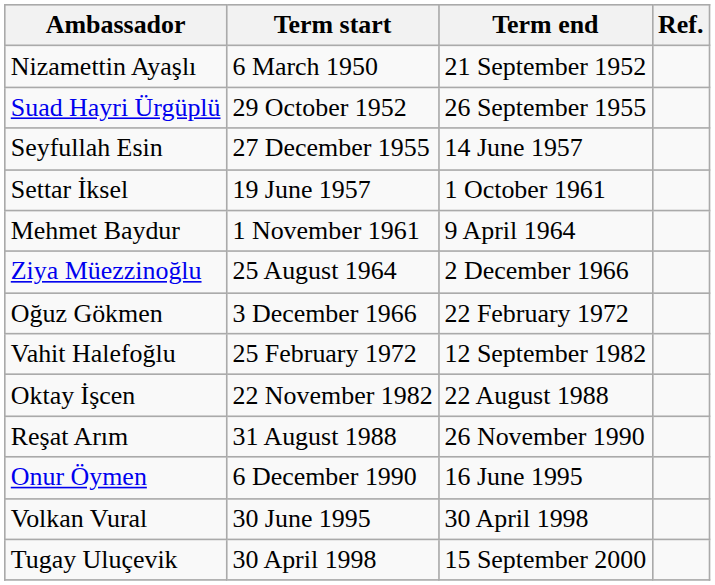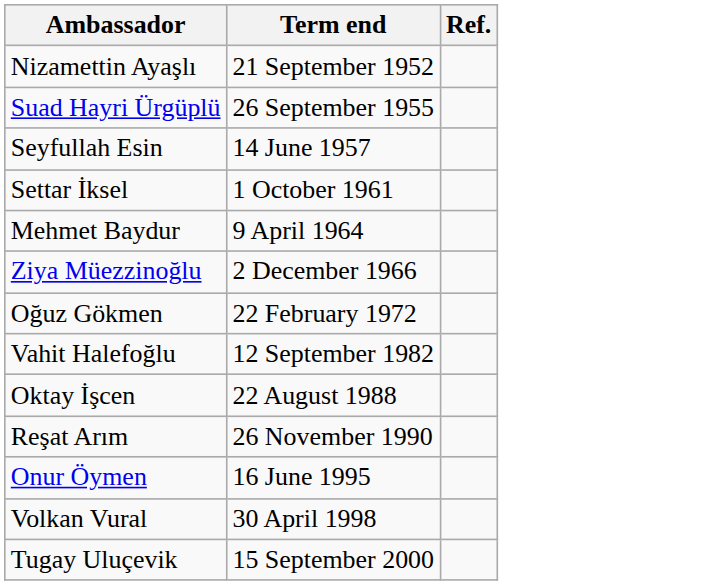- column: Term start | 6 March 1950 | 29 October 1952 | 27 December 1955 | 19 June 1957 | 1 November 1961 | 25 August 1964 | 3 December 1966 | 25 February 1972 | 22 November 1982 | 31 August 1988 | 6 December 1990 | 30 June 1995 | 30 April 1998
